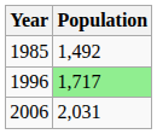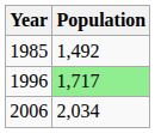2006 | Population: 2,031 -> 2,034
